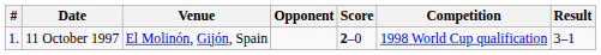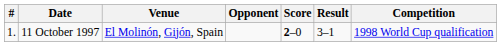columns swapped: Result <-> Competition
